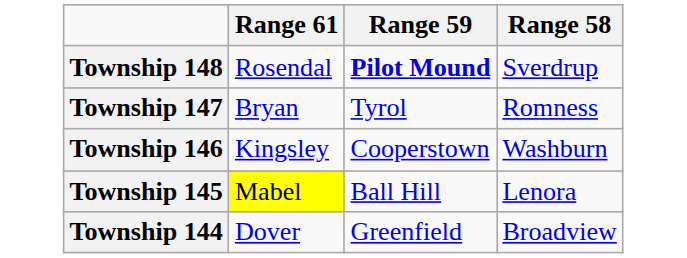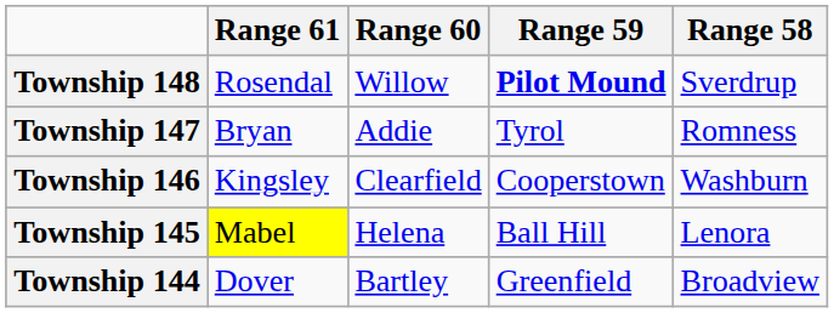+ column: Range 60 | Willow | Addie | Clearfield | Helena | Bartley
